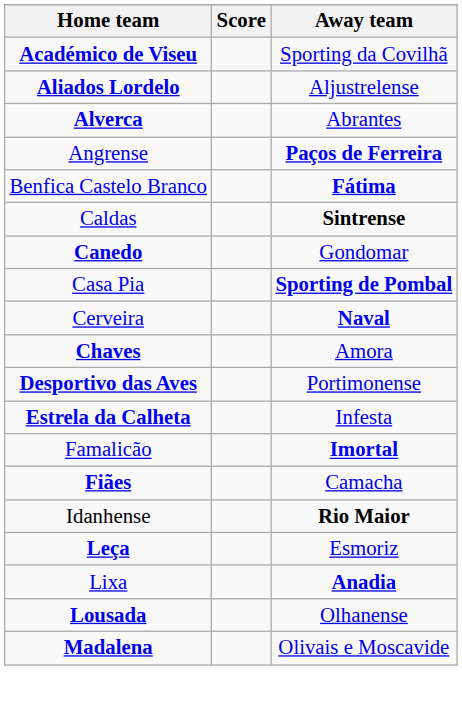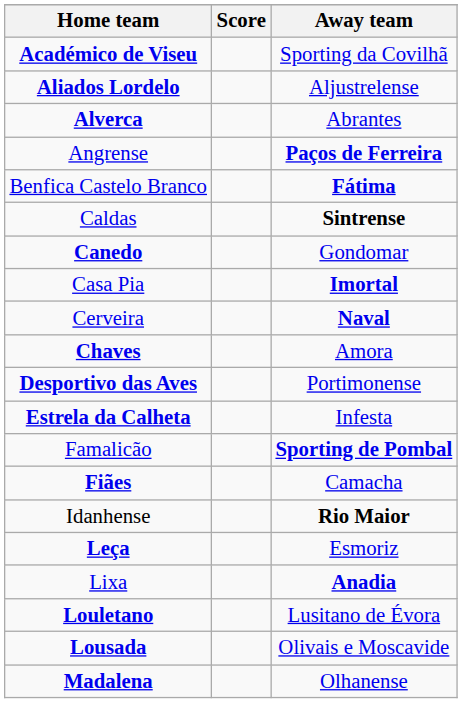Casa Pia | Away team: Sporting de Pombal -> Imortal
Famalicão | Away team: Imortal -> Sporting de Pombal
+ row: Louletano | Lusitano de Évora
Lousada | Away team: Olhanense -> Olivais e Moscavide
Madalena | Away team: Olivais e Moscavide -> Olhanense
